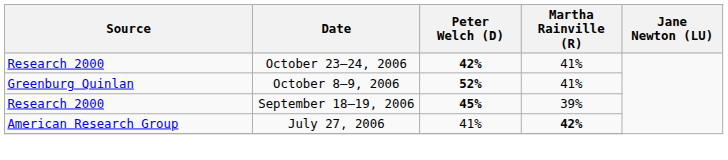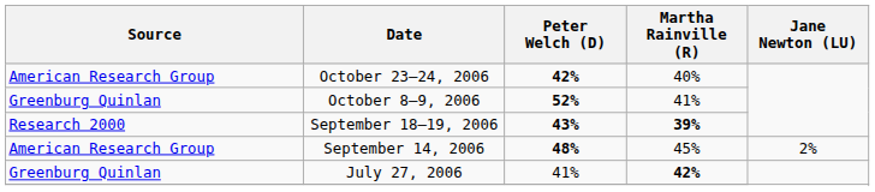October 23–24, 2006 | Source: Research 2000 -> American Research Group
October 23–24, 2006 | Martha Rainville (R): 41% -> 40%
September 18–19, 2006 | Peter Welch (D): 45% -> 43%
September 18–19, 2006 | Martha Rainville (R): normal -> bold
+ row: American Research Group | September 14, 2006 | 48% | 45% | 2%
July 27, 2006 | Source: American Research Group -> Greenburg Quinlan
